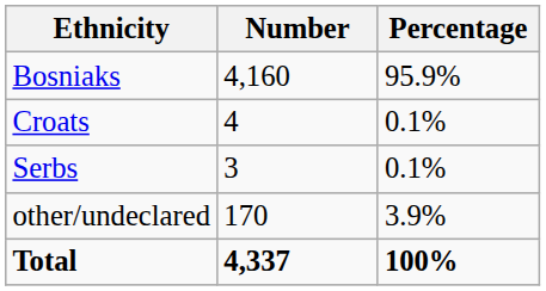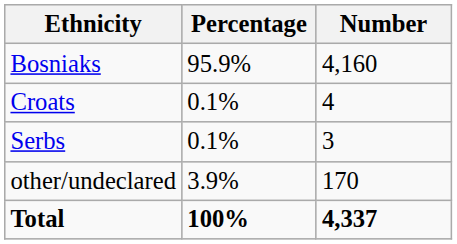columns swapped: Number <-> Percentage
